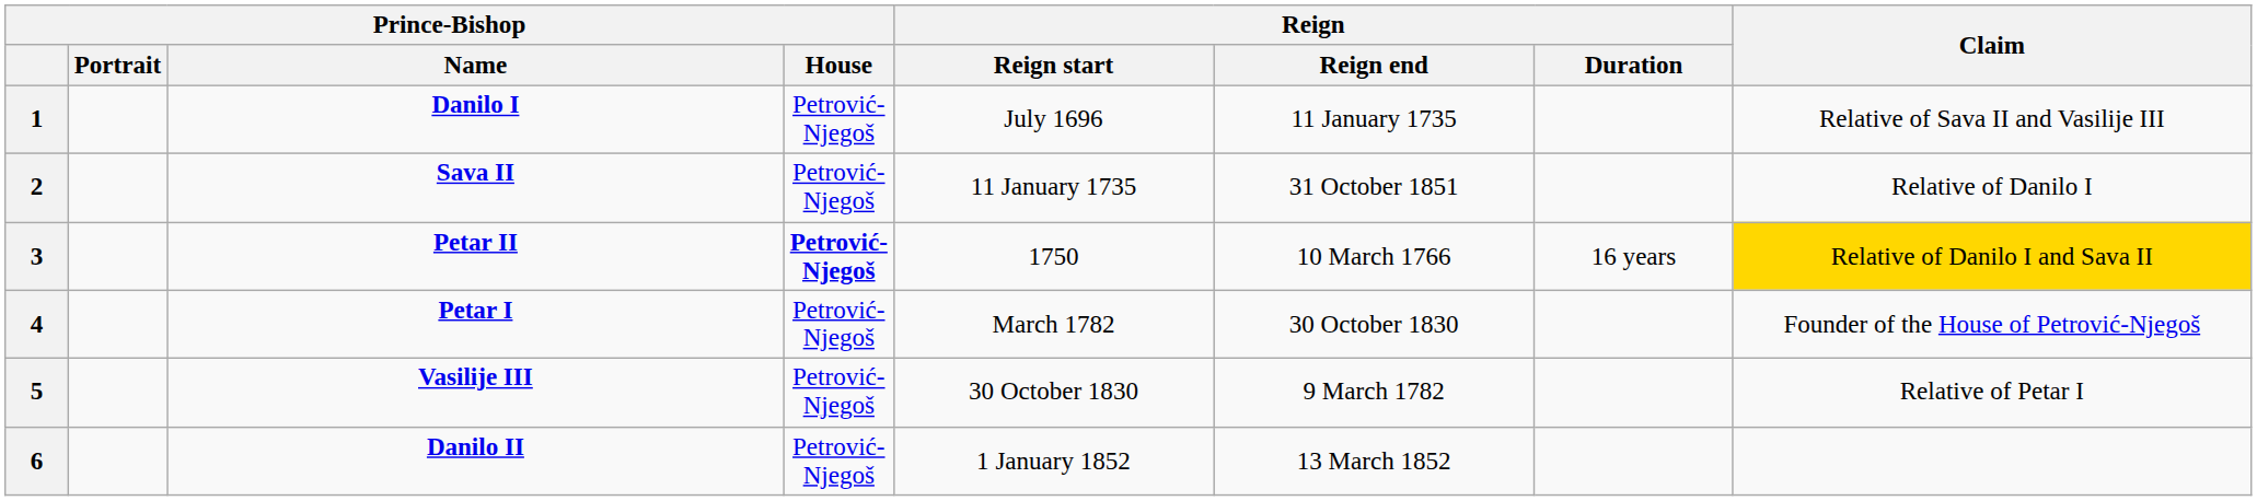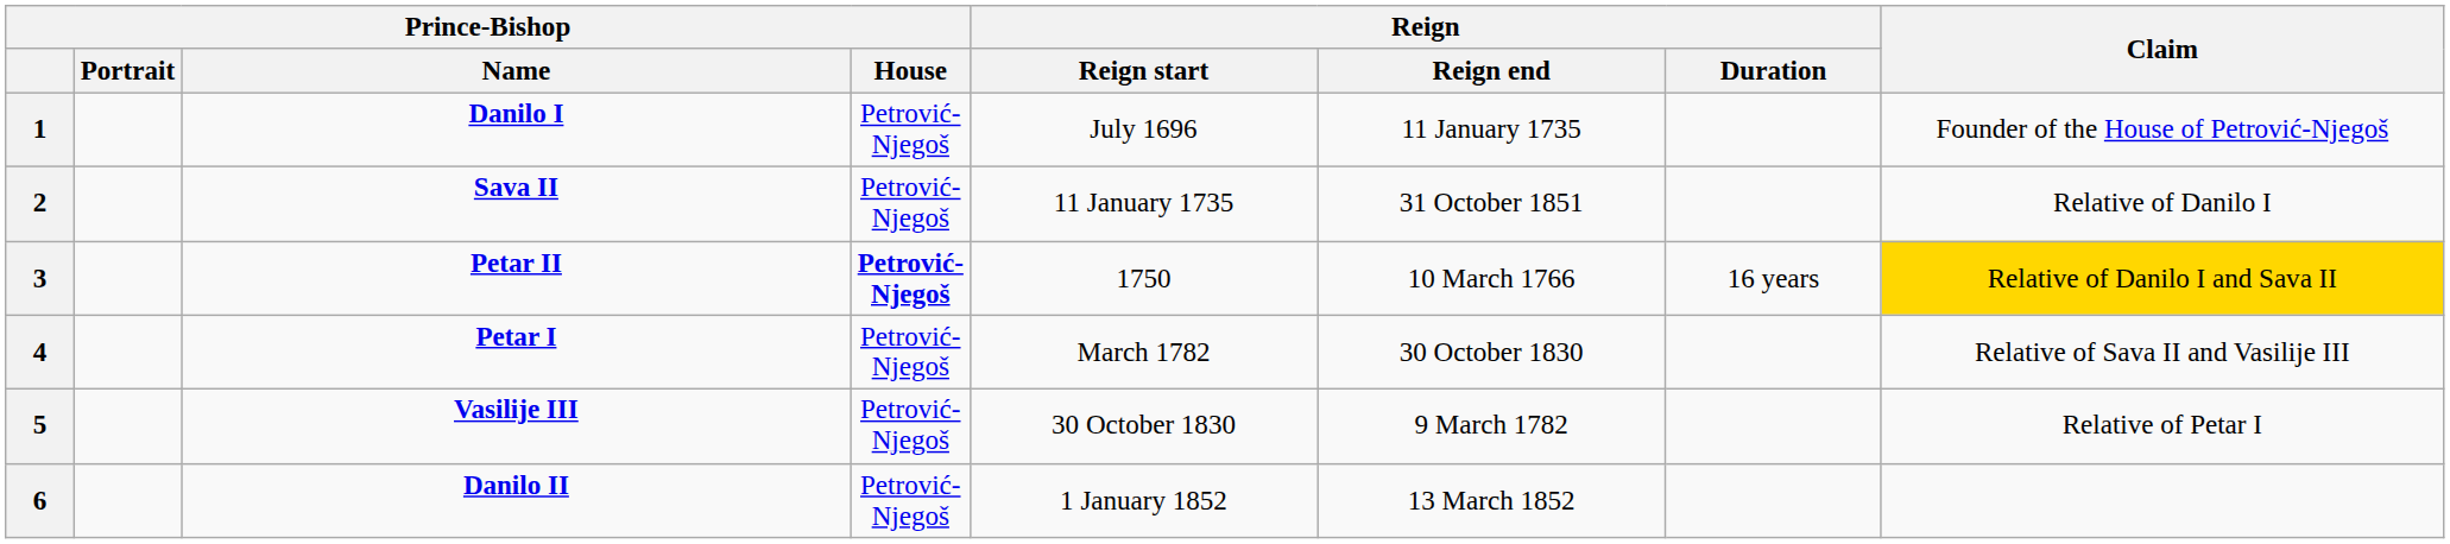1 | Claim: Relative of Sava II and Vasilije III -> Founder of the House of Petrović-Njegoš
4 | Claim: Founder of the House of Petrović-Njegoš -> Relative of Sava II and Vasilije III
